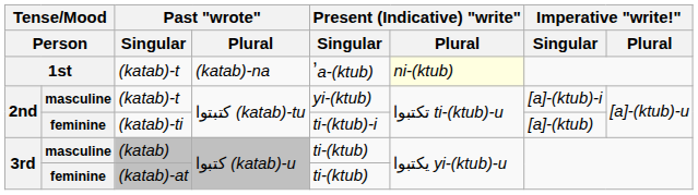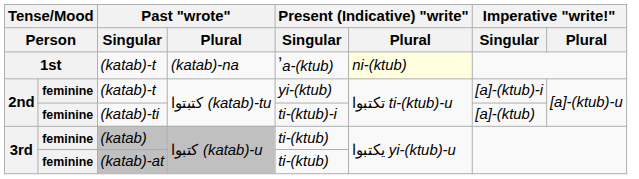2nd / (katab)-t | column 2: masculine -> feminine
(katab) | column 2: masculine -> feminine
